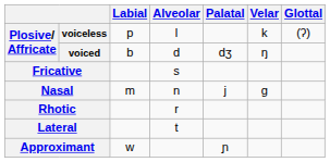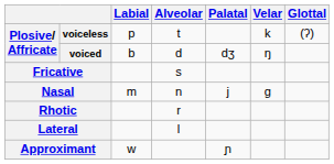voiceless | Alveolar: l -> t
Lateral | Alveolar: t -> l
